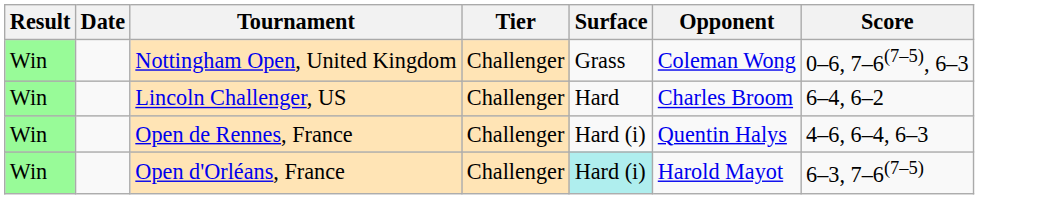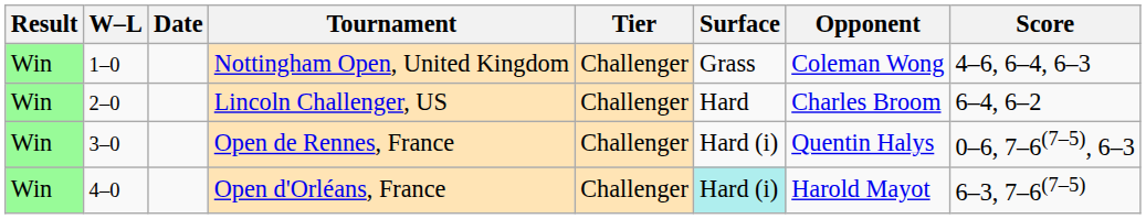+ column: W–L | 1–0 | 2–0 | 3–0 | 4–0
Nottingham Open, United Kingdom | Score: 0–6, 7–6(7–5), 6–3 -> 4–6, 6–4, 6–3
Open de Rennes, France | Score: 4–6, 6–4, 6–3 -> 0–6, 7–6(7–5), 6–3
